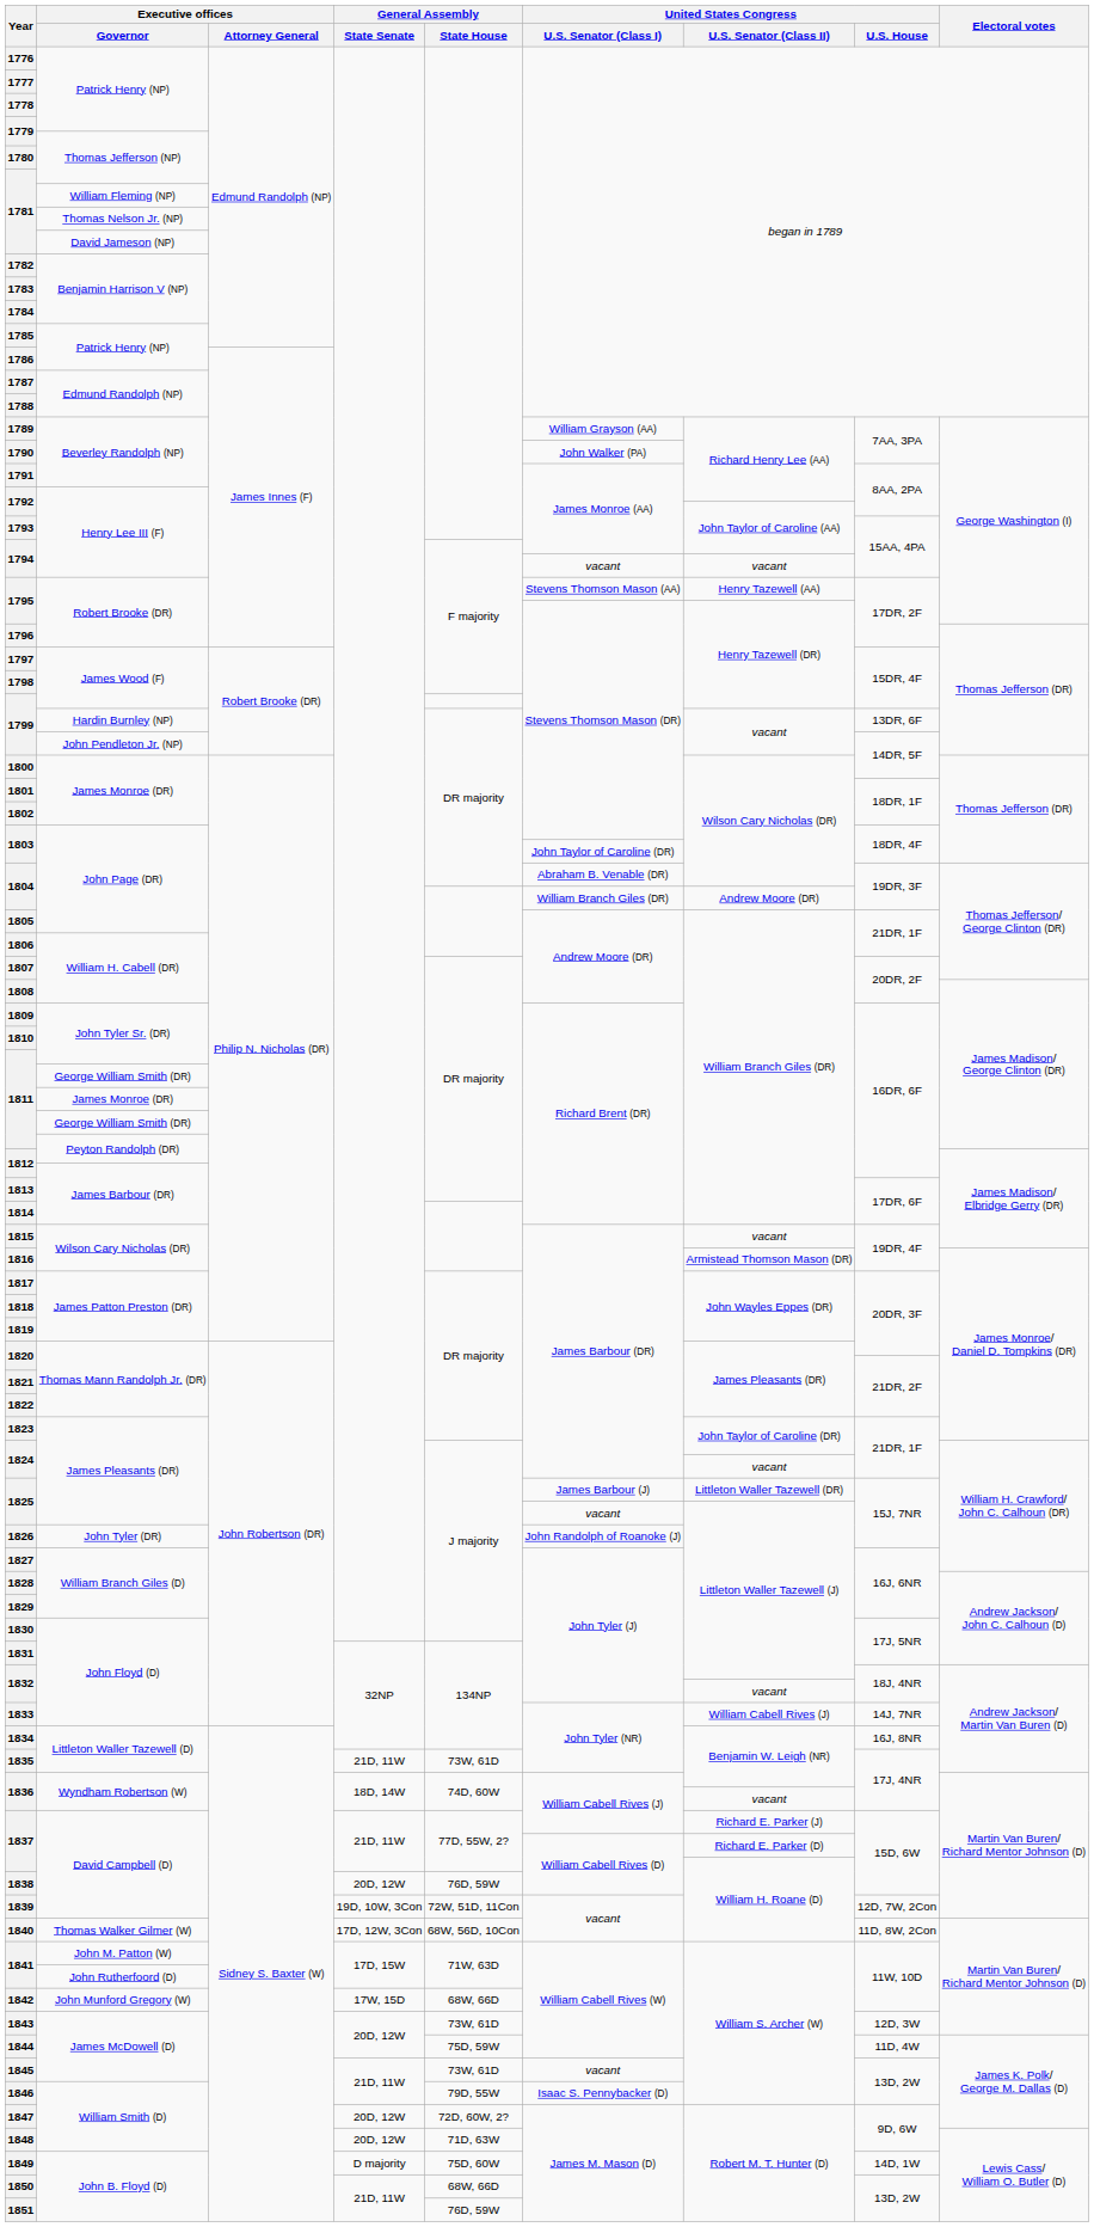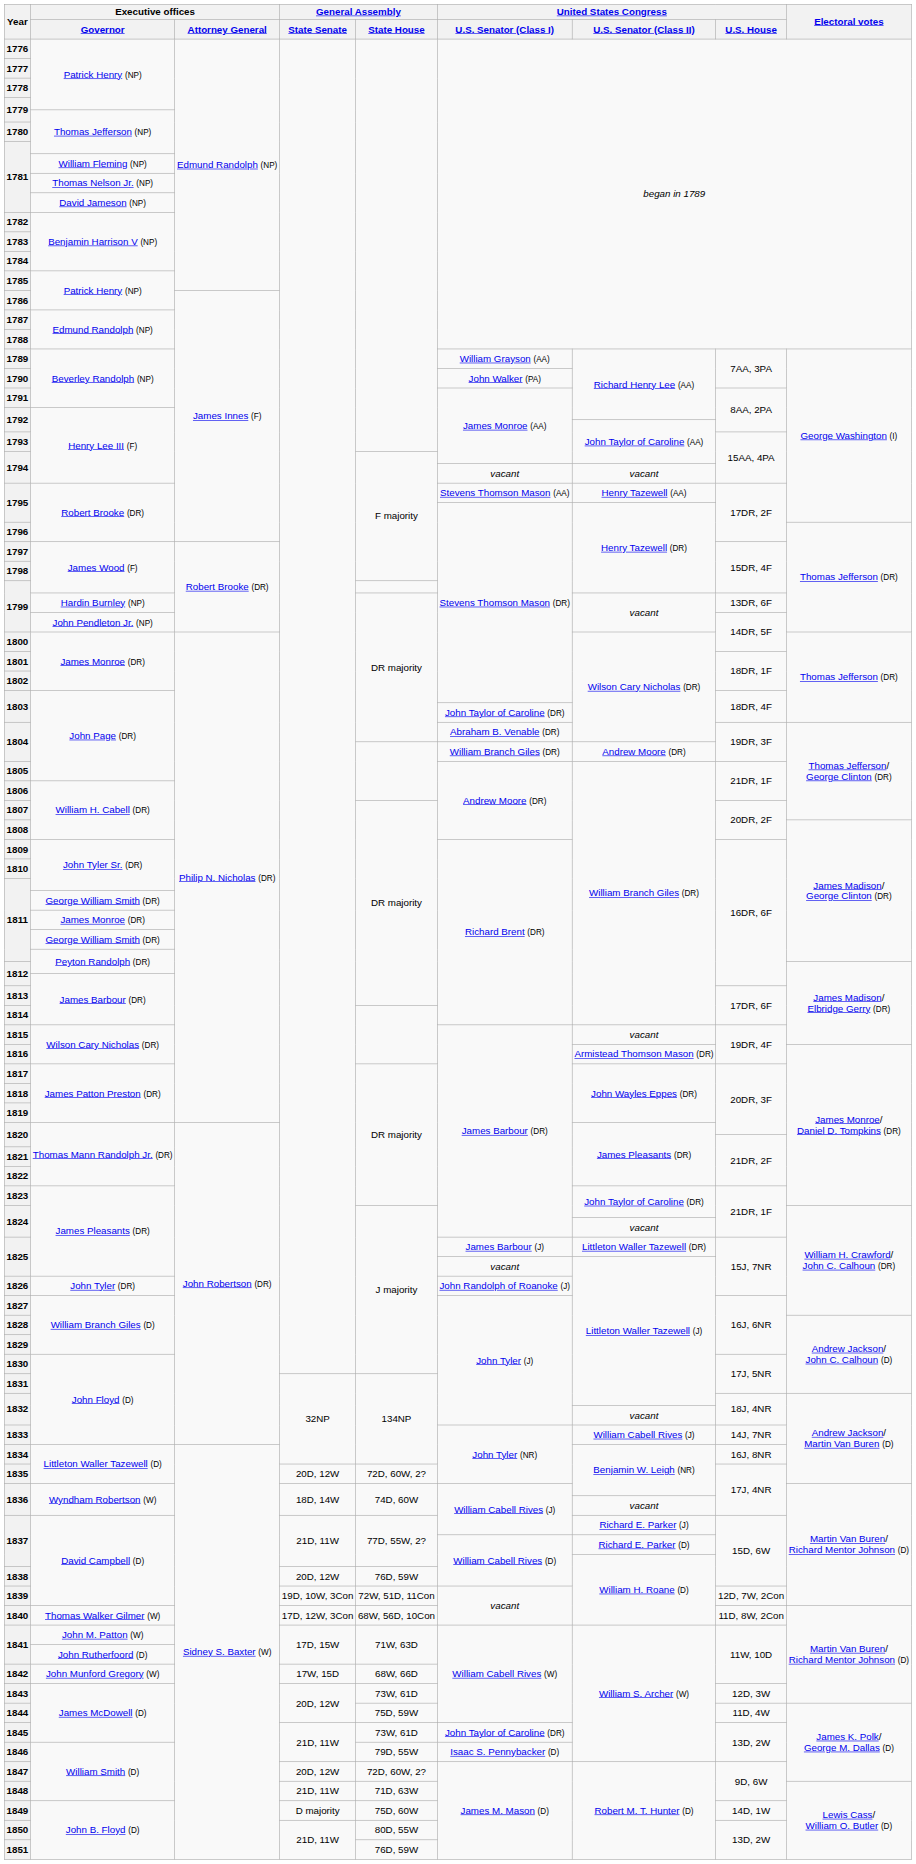1835 | General Assembly / State Senate: 21D, 11W -> 20D, 12W
1835 | General Assembly / State House: 73W, 61D -> 72D, 60W, 2?
1845 | United States Congress / U.S. Senator (Class I): vacant -> John Taylor of Caroline (DR)
1848 | General Assembly / State Senate: 20D, 12W -> 21D, 11W
1850 | General Assembly / State House: 68W, 66D -> 80D, 55W
